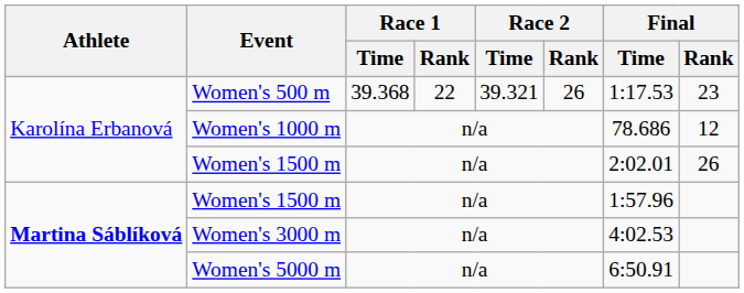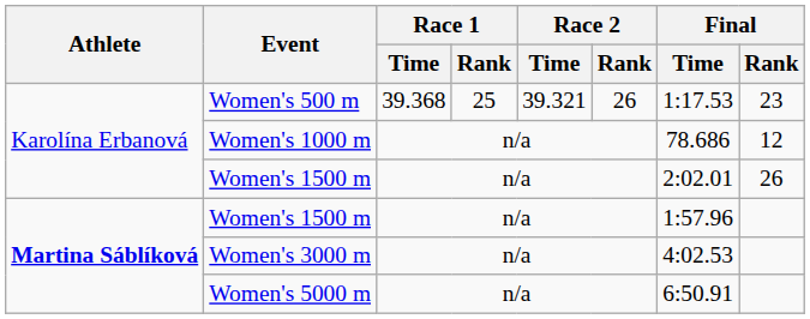Women's 500 m | Race 1 / Rank: 22 -> 25
